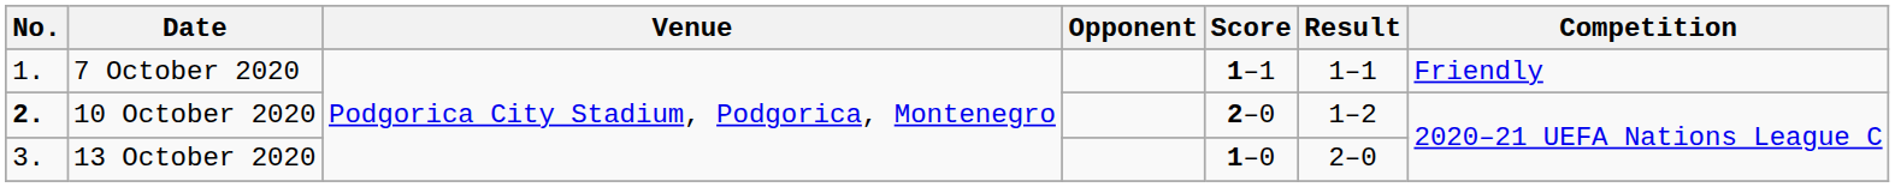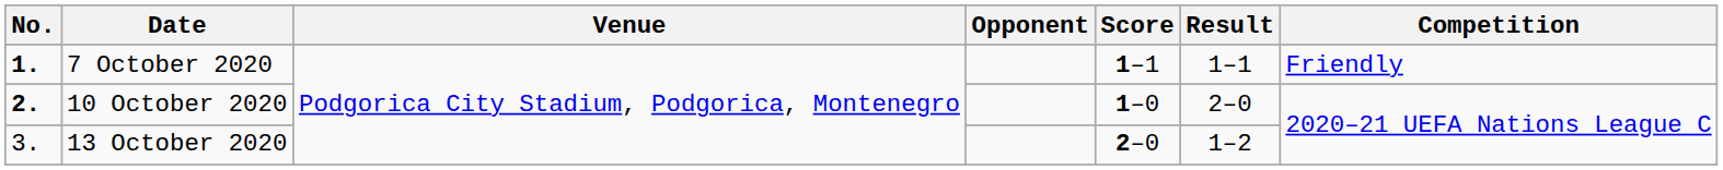7 October 2020 | No.: normal -> bold
10 October 2020 | Score: 2–0 -> 1–0
10 October 2020 | Result: 1–2 -> 2–0
13 October 2020 | Score: 1–0 -> 2–0
13 October 2020 | Result: 2–0 -> 1–2
